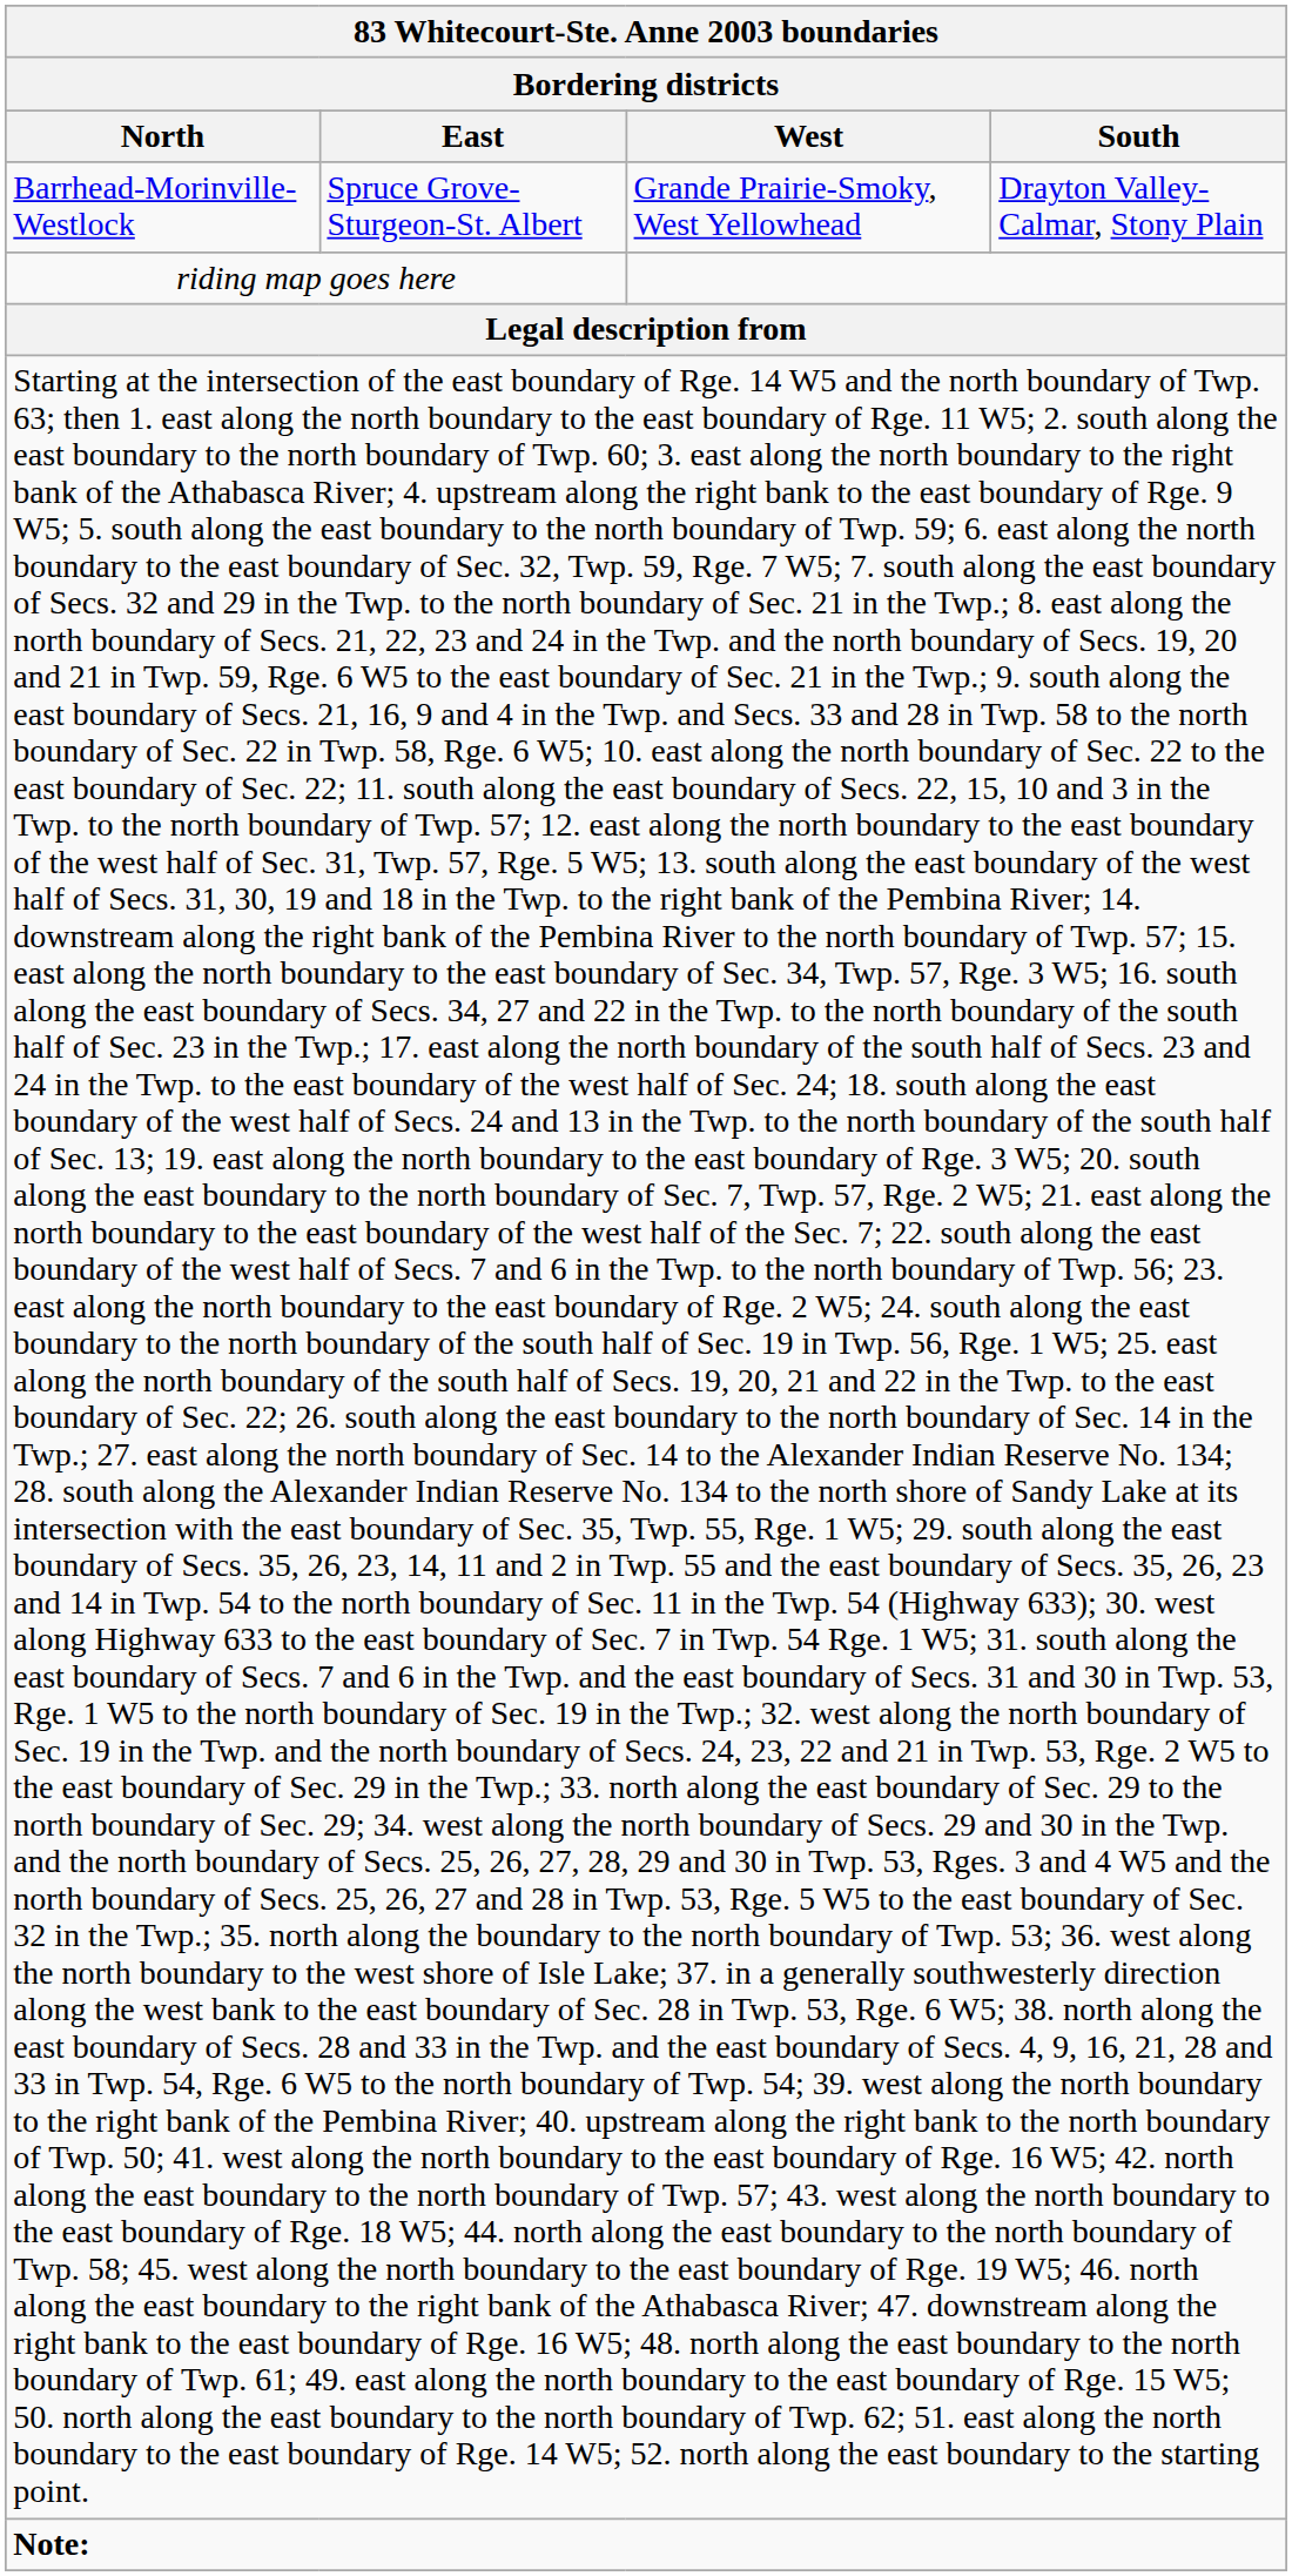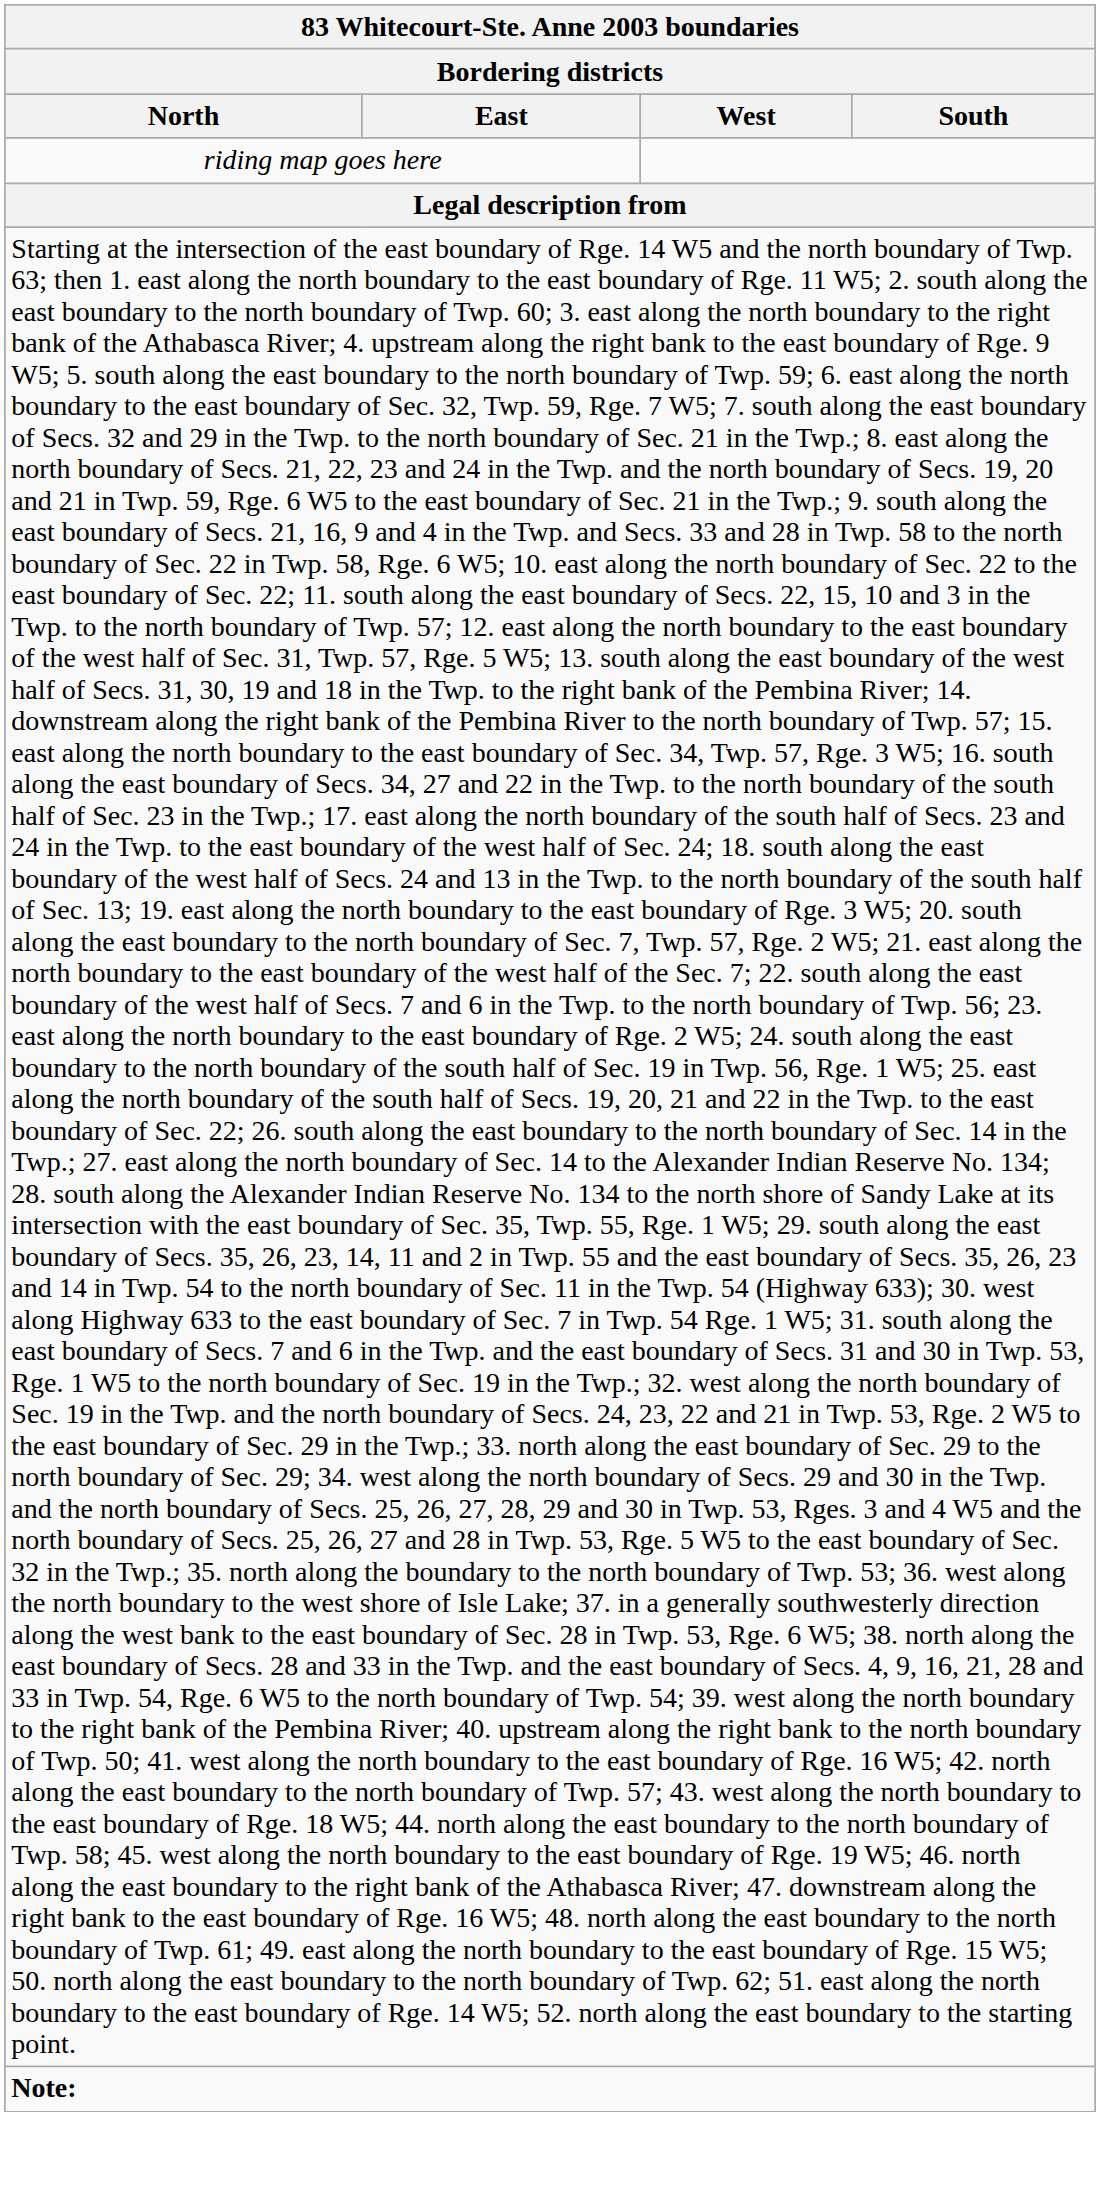- row: Barrhead-Morinville-Westlock | Spruce Grove-Sturgeon-St. Albert | Grande Prairie-Smoky, West Yellowhead | Drayton Valley-Calmar, Stony Plain
